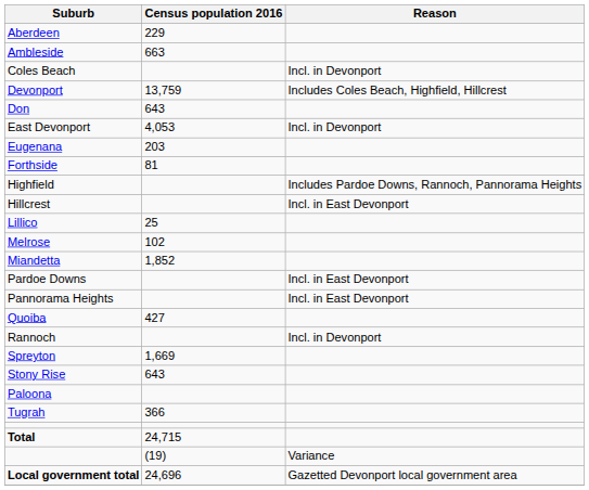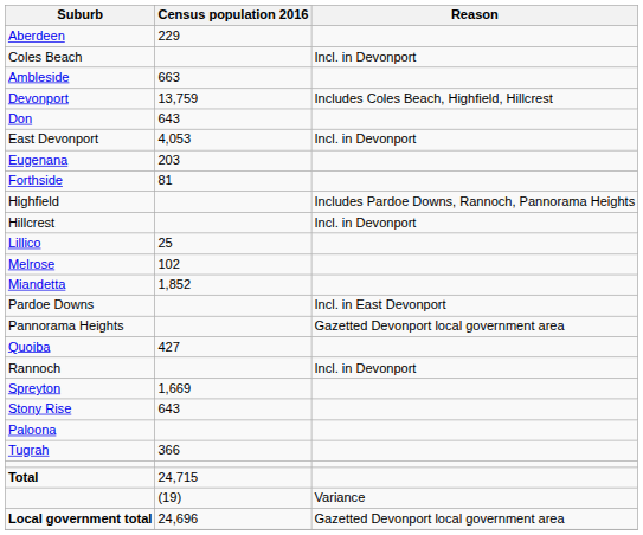rows swapped: Ambleside <-> Coles Beach
Hillcrest | Reason: Incl. in East Devonport -> Incl. in Devonport
Pannorama Heights | Reason: Incl. in East Devonport -> Gazetted Devonport local government area
